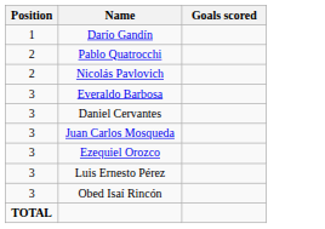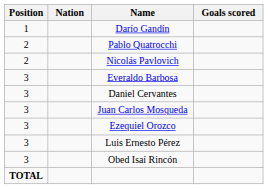+ column: Nation
